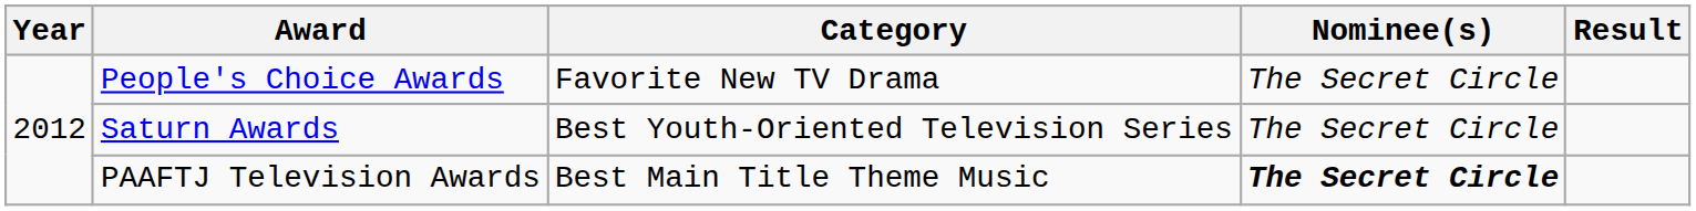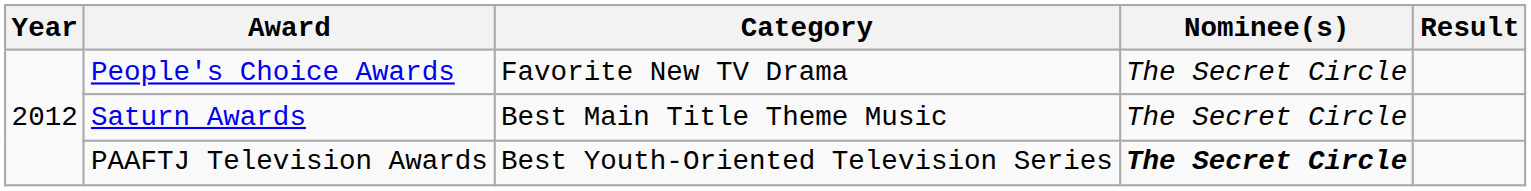Saturn Awards | Category: Best Youth-Oriented Television Series -> Best Main Title Theme Music
PAAFTJ Television Awards | Category: Best Main Title Theme Music -> Best Youth-Oriented Television Series
